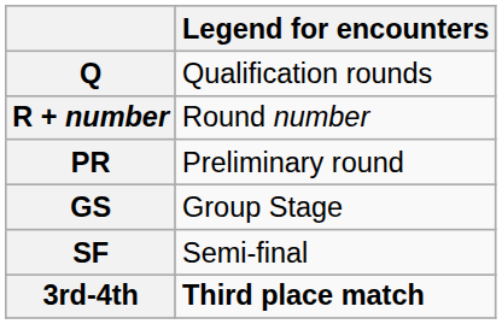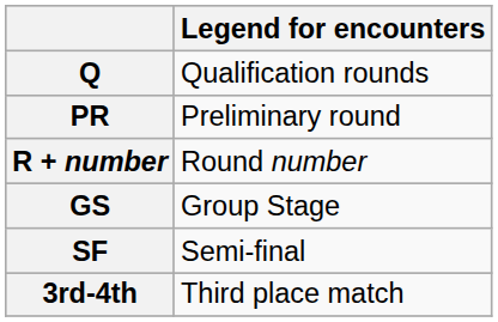rows swapped: PR <-> R + number
3rd-4th | Legend for encounters: bold -> normal
